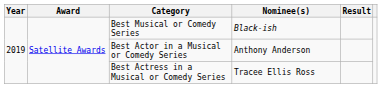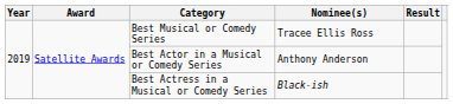Best Musical or Comedy Series | Nominee(s): Black-ish -> Tracee Ellis Ross
Best Actress in a Musical or Comedy Series | Nominee(s): Tracee Ellis Ross -> Black-ish
